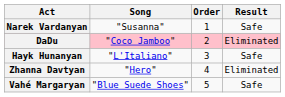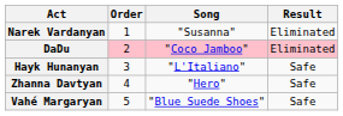columns swapped: Order <-> Song
Narek Vardanyan | Result: Safe -> Eliminated
Zhanna Davtyan | Result: Eliminated -> Safe
